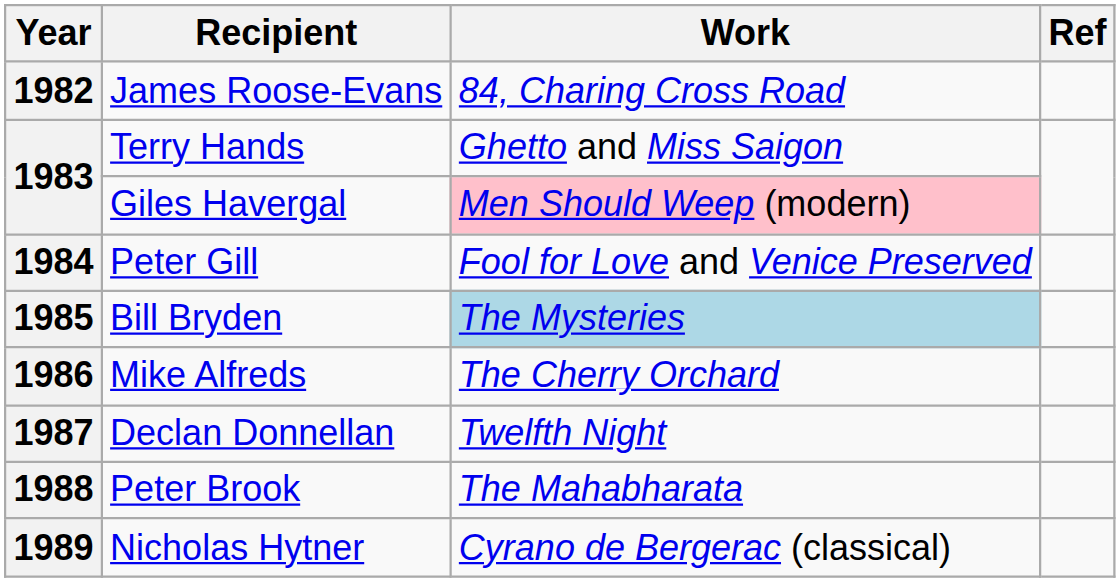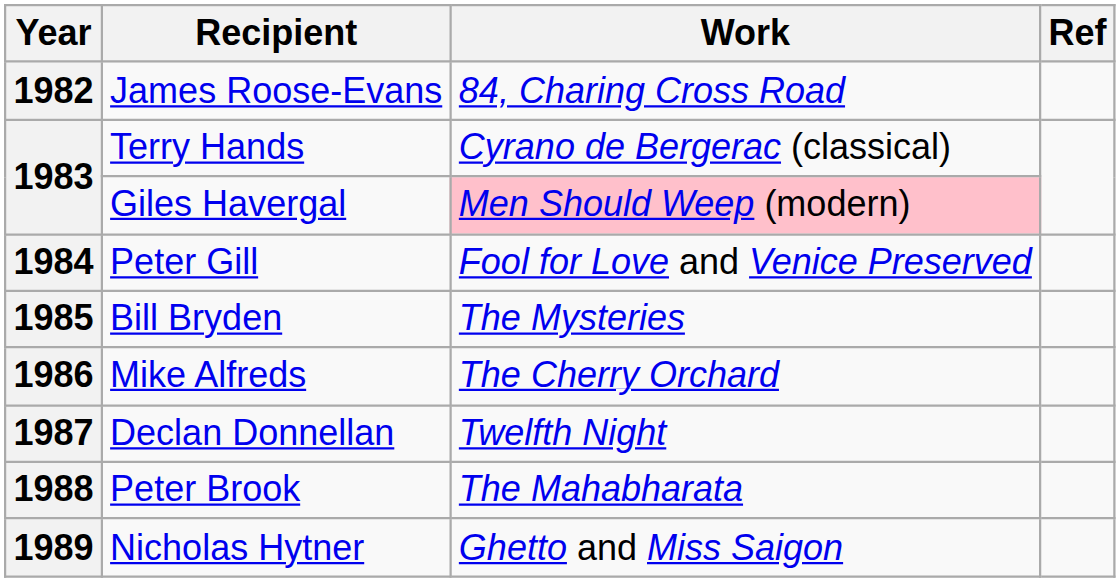Terry Hands | Work: Ghetto and Miss Saigon -> Cyrano de Bergerac (classical)
Bill Bryden | Work: lightblue background -> no background
Nicholas Hytner | Work: Cyrano de Bergerac (classical) -> Ghetto and Miss Saigon
